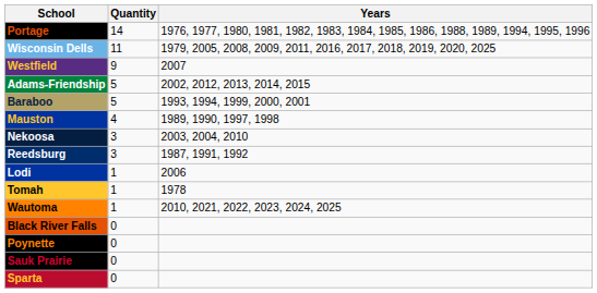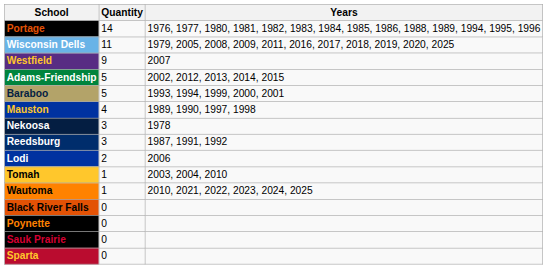Nekoosa | Years: 2003, 2004, 2010 -> 1978
Lodi | Quantity: 1 -> 2
Tomah | Years: 1978 -> 2003, 2004, 2010
